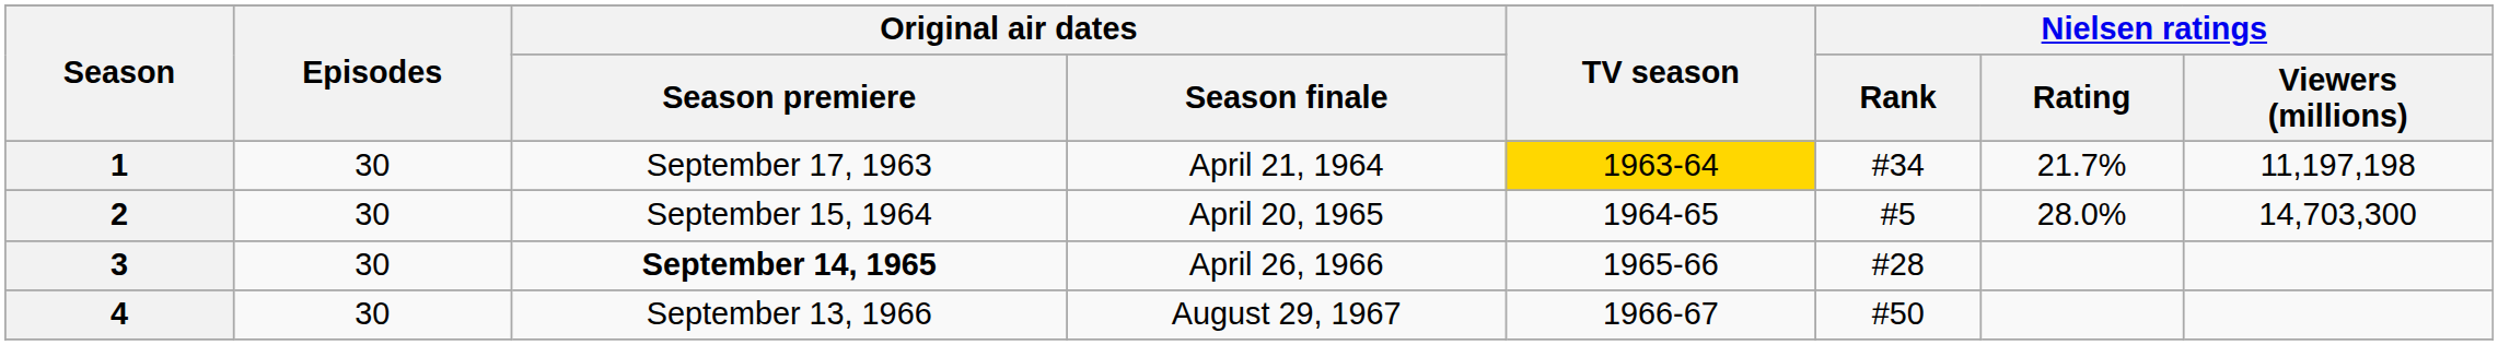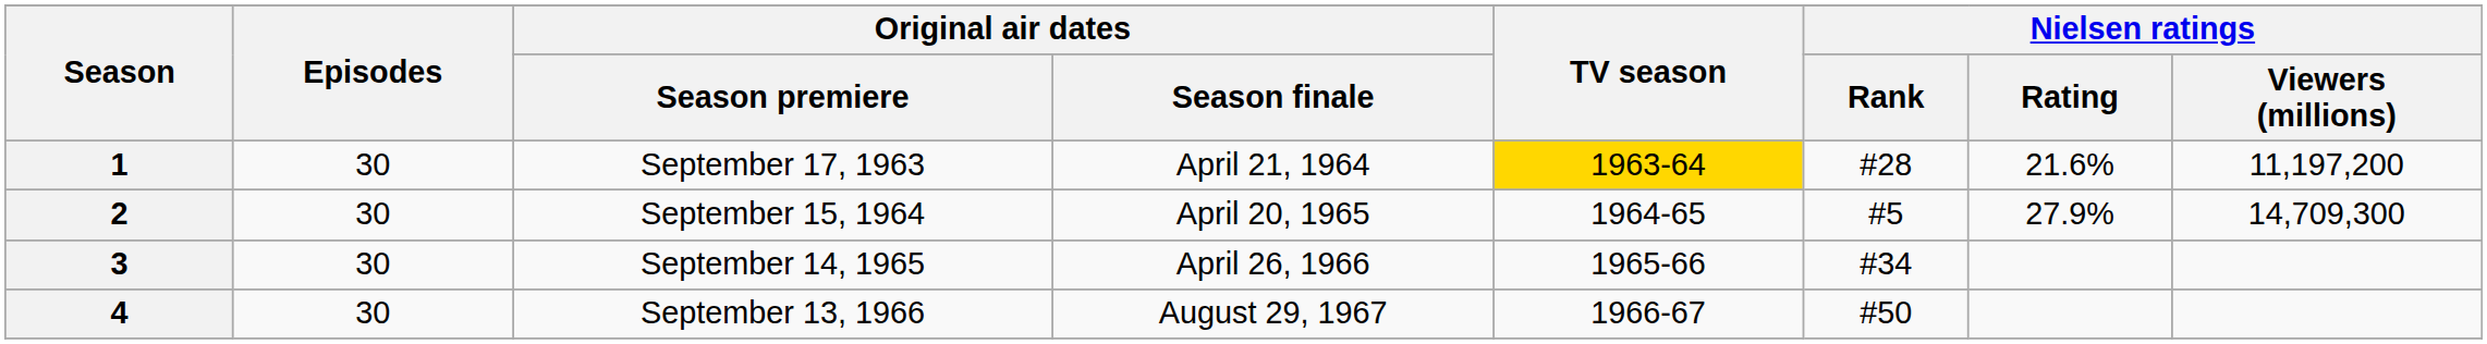1 | Nielsen ratings / Rank: #34 -> #28
1 | Nielsen ratings / Rating: 21.7% -> 21.6%
1 | Nielsen ratings / Viewers (millions): 11,197,198 -> 11,197,200
2 | Nielsen ratings / Rating: 28.0% -> 27.9%
2 | Nielsen ratings / Viewers (millions): 14,703,300 -> 14,709,300
3 | Original air dates / Season premiere: bold -> normal
3 | Nielsen ratings / Rank: #28 -> #34
